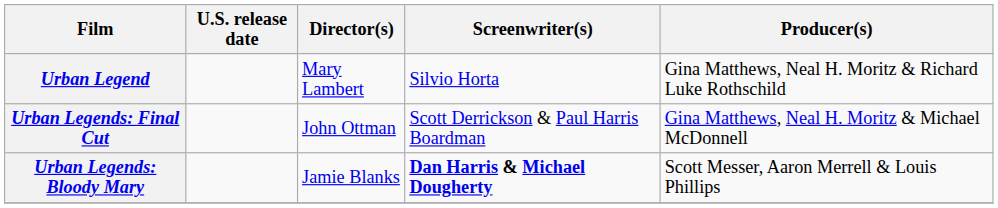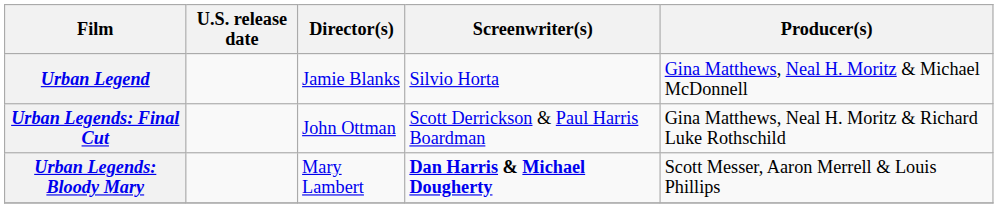Urban Legend | Director(s): Mary Lambert -> Jamie Blanks
Urban Legend | Producer(s): Gina Matthews, Neal H. Moritz & Richard Luke Rothschild -> Gina Matthews, Neal H. Moritz & Michael McDonnell
Urban Legends: Final Cut | Producer(s): Gina Matthews, Neal H. Moritz & Michael McDonnell -> Gina Matthews, Neal H. Moritz & Richard Luke Rothschild
Urban Legends: Bloody Mary | Director(s): Jamie Blanks -> Mary Lambert
